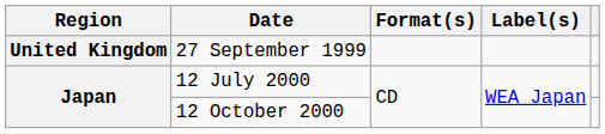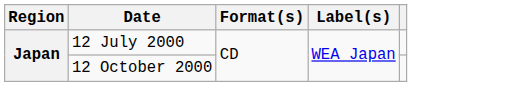- row: United Kingdom | 27 September 1999
